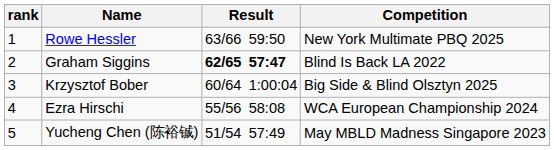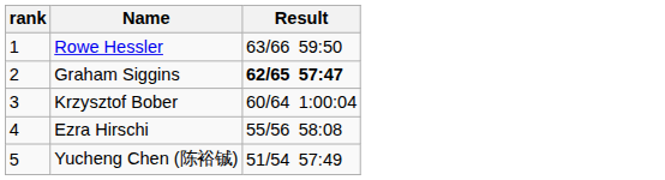- column: Competition | New York Multimate PBQ 2025 | Blind Is Back LA 2022 | Big Side & Blind Olsztyn 2025 | WCA European Championship 2024 | May MBLD Madness Singapore 2023
